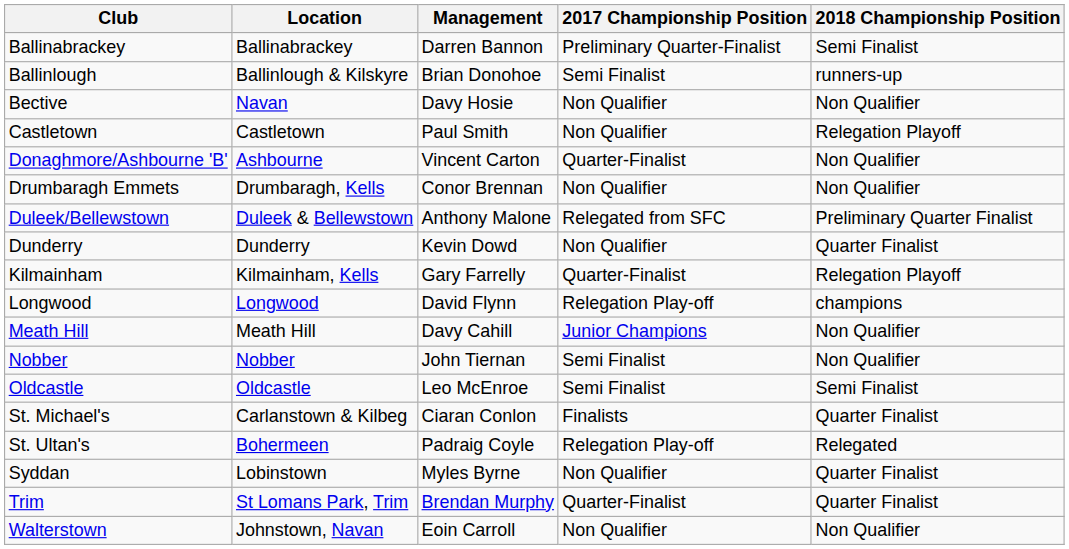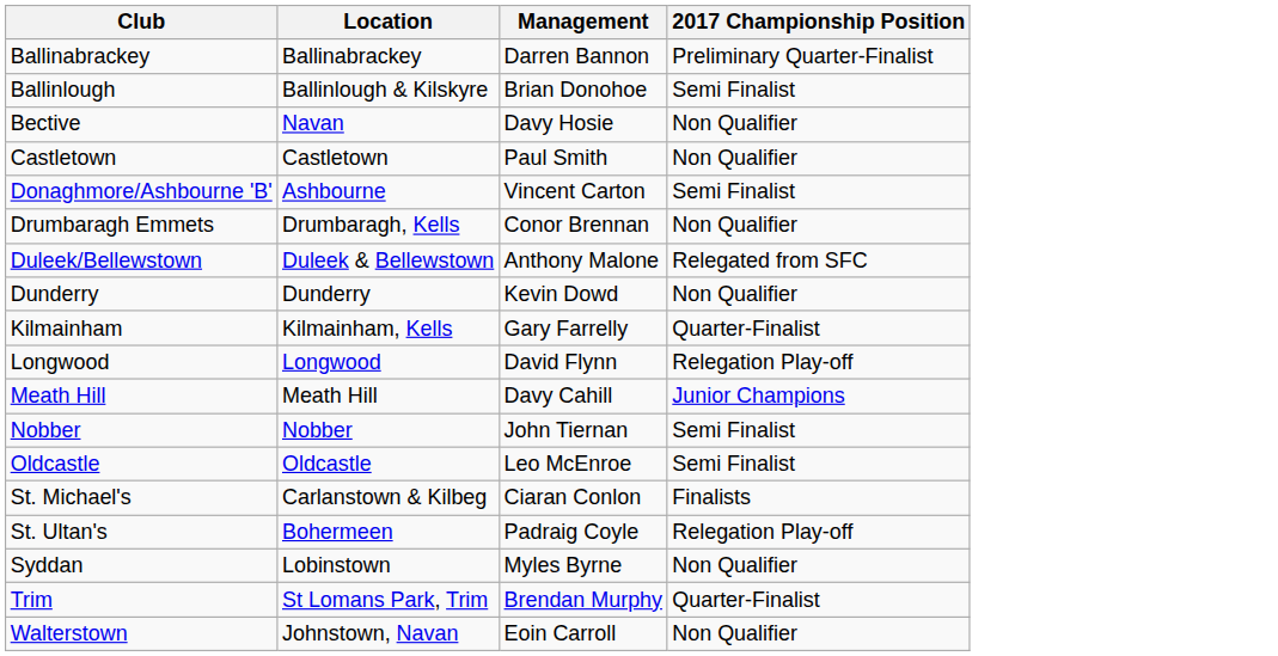- column: 2018 Championship Position | Semi Finalist | runners-up | Non Qualifier | Relegation Playoff | Non Qualifier | Non Qualifier | Preliminary Quarter Finalist | Quarter Finalist | Relegation Playoff | champions | Non Qualifier | Non Qualifier | Semi Finalist | Quarter Finalist | Relegated | Quarter Finalist | Quarter Finalist | Non Qualifier
Donaghmore/Ashbourne 'B' | 2017 Championship Position: Quarter-Finalist -> Semi Finalist
